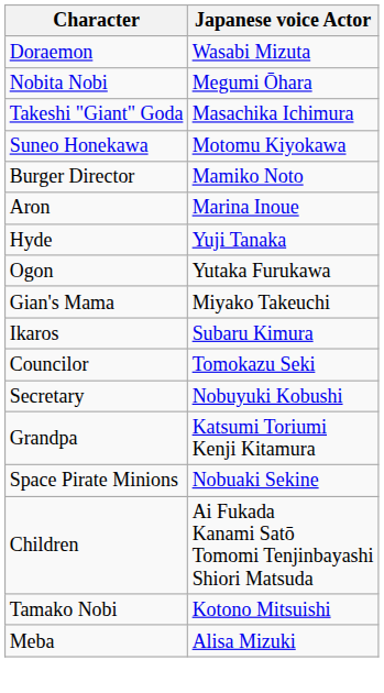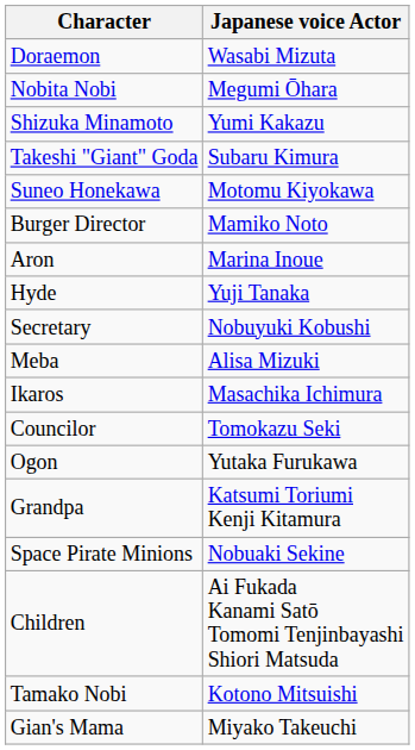+ row: Shizuka Minamoto | Yumi Kakazu
Takeshi "Giant" Goda | Japanese voice Actor: Masachika Ichimura -> Subaru Kimura
rows swapped: Ogon <-> Secretary
rows swapped: Meba <-> Gian's Mama
Ikaros | Japanese voice Actor: Subaru Kimura -> Masachika Ichimura
